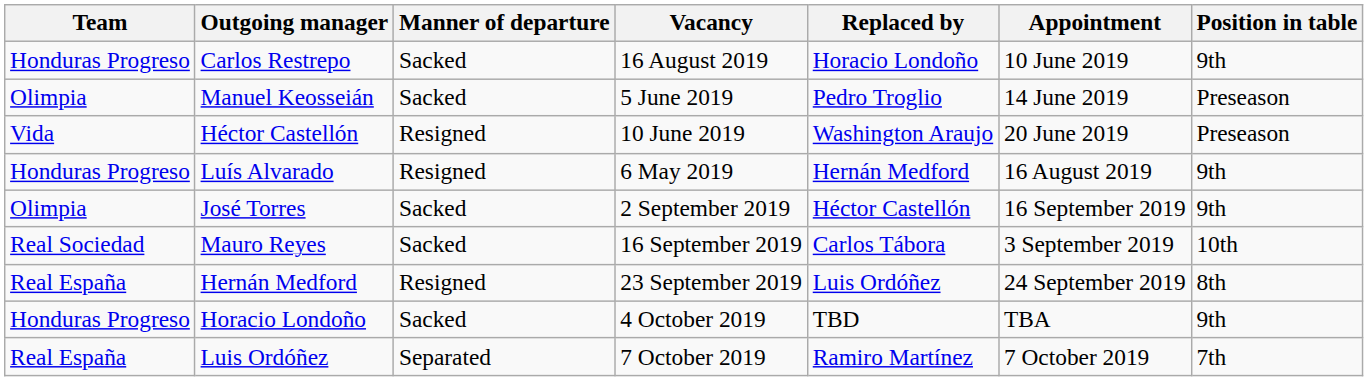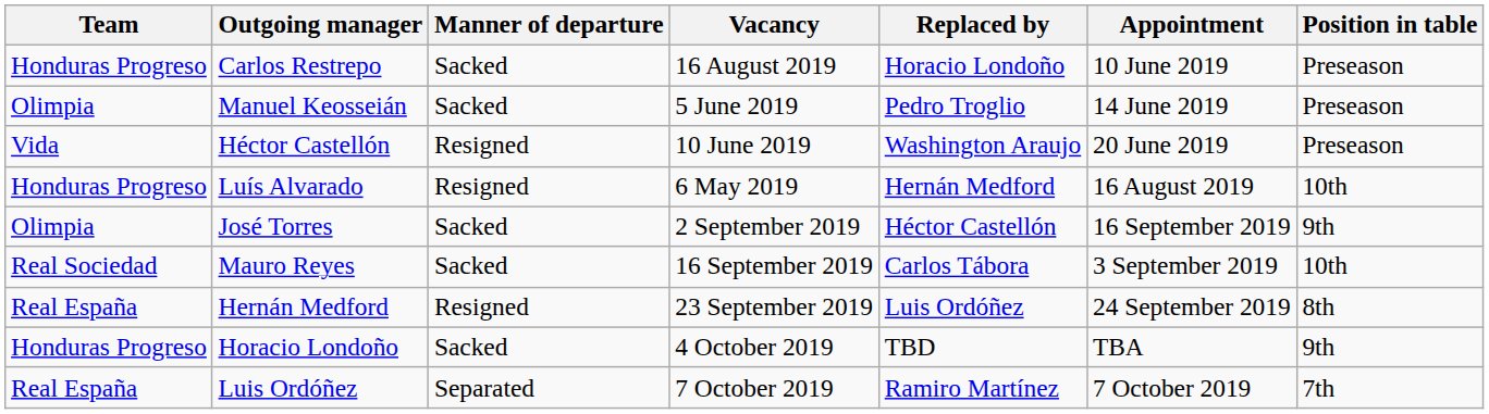Carlos Restrepo | Position in table: 9th -> Preseason
Luís Alvarado | Position in table: 9th -> 10th
